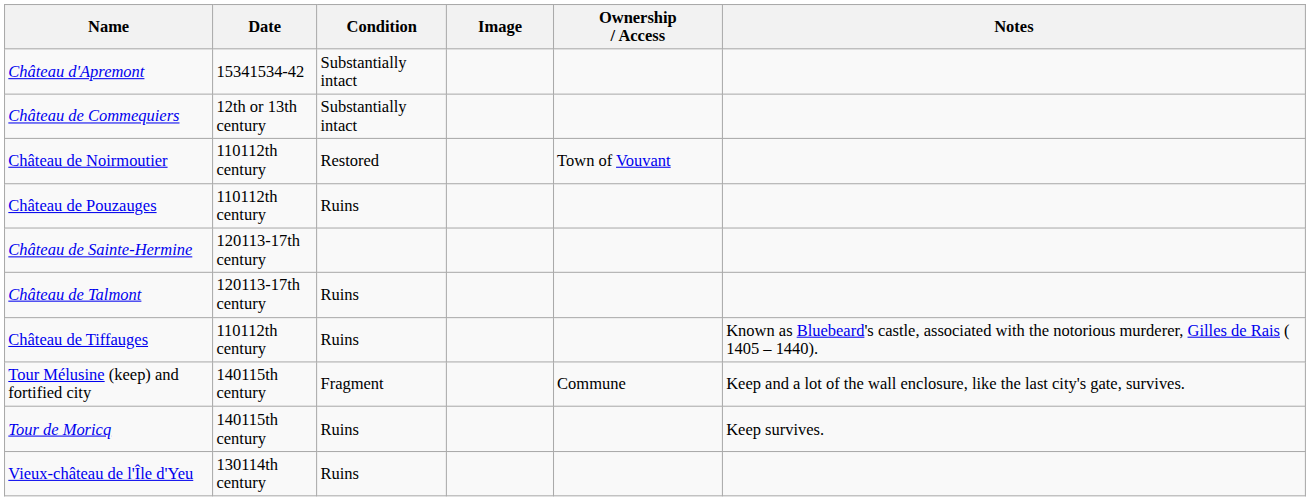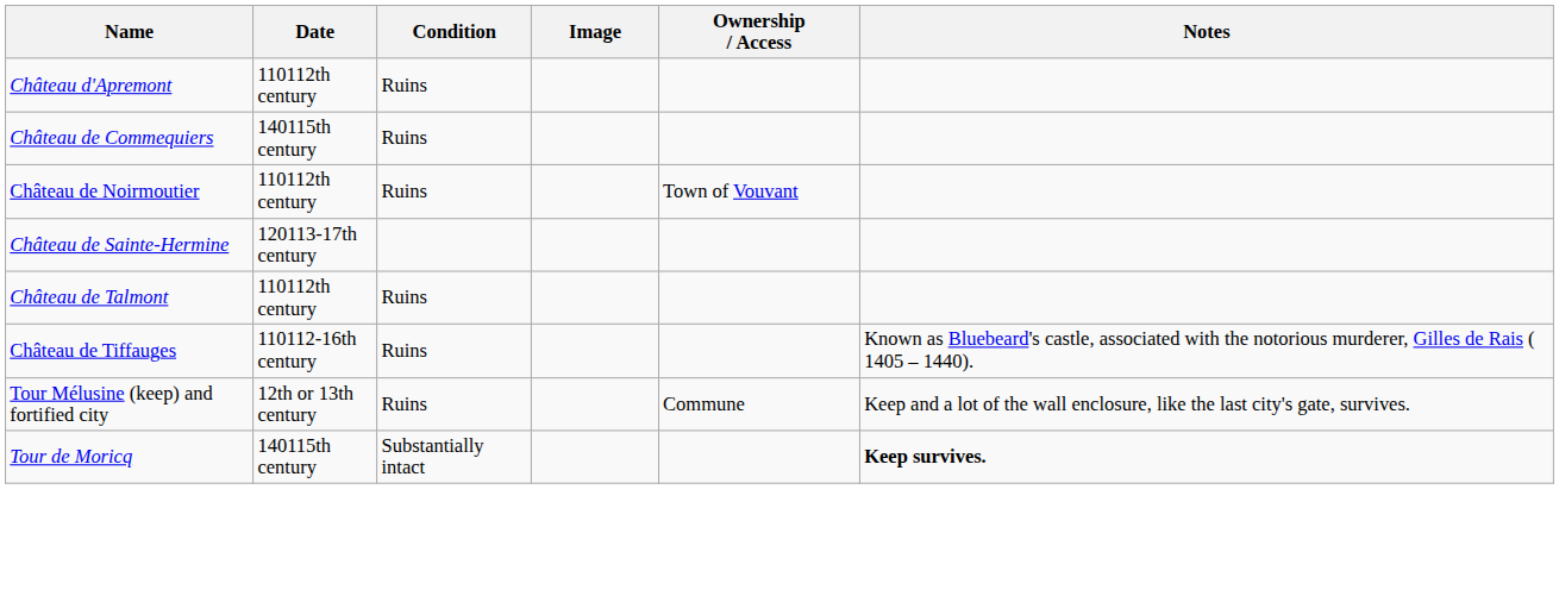Château d'Apremont | Date: 15341534-42 -> 110112th century
Château d'Apremont | Condition: Substantially intact -> Ruins
Château de Commequiers | Date: 12th or 13th century -> 140115th century
Château de Commequiers | Condition: Substantially intact -> Ruins
Château de Noirmoutier | Condition: Restored -> Ruins
- row: Château de Pouzauges | 110112th century | Ruins
Château de Talmont | Date: 120113-17th century -> 110112th century
Château de Tiffauges | Date: 110112th century -> 110112-16th century
Tour Mélusine (keep) and fortified city | Date: 140115th century -> 12th or 13th century
Tour Mélusine (keep) and fortified city | Condition: Fragment -> Ruins
Tour de Moricq | Condition: Ruins -> Substantially intact
Tour de Moricq | Notes: normal -> bold
- row: Vieux-château de l'Île d'Yeu | 130114th century | Ruins
